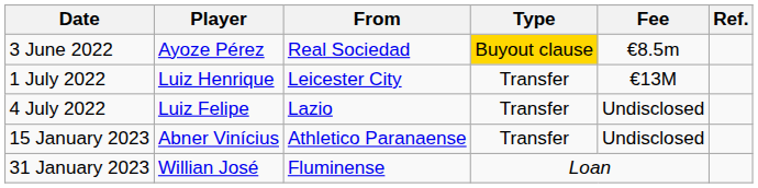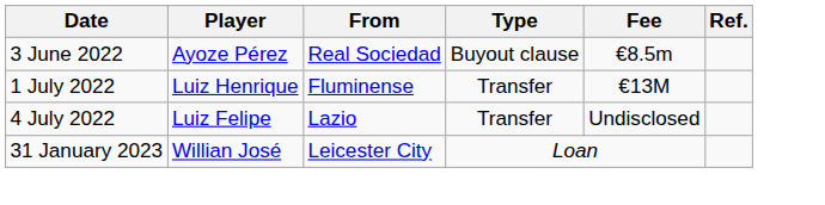3 June 2022 | Type: gold background -> no background
1 July 2022 | From: Leicester City -> Fluminense
- row: 15 January 2023 | Abner Vinícius | Athletico Paranaense | Transfer | Undisclosed
31 January 2023 | From: Fluminense -> Leicester City
